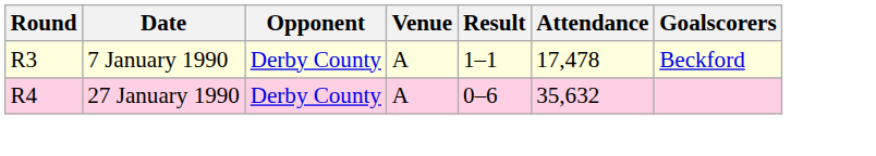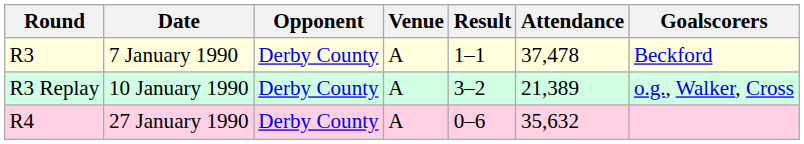7 January 1990 | Attendance: 17,478 -> 37,478
+ row: R3 Replay | 10 January 1990 | Derby County | A | 3–2 | 21,389 | o.g., Walker, Cross
